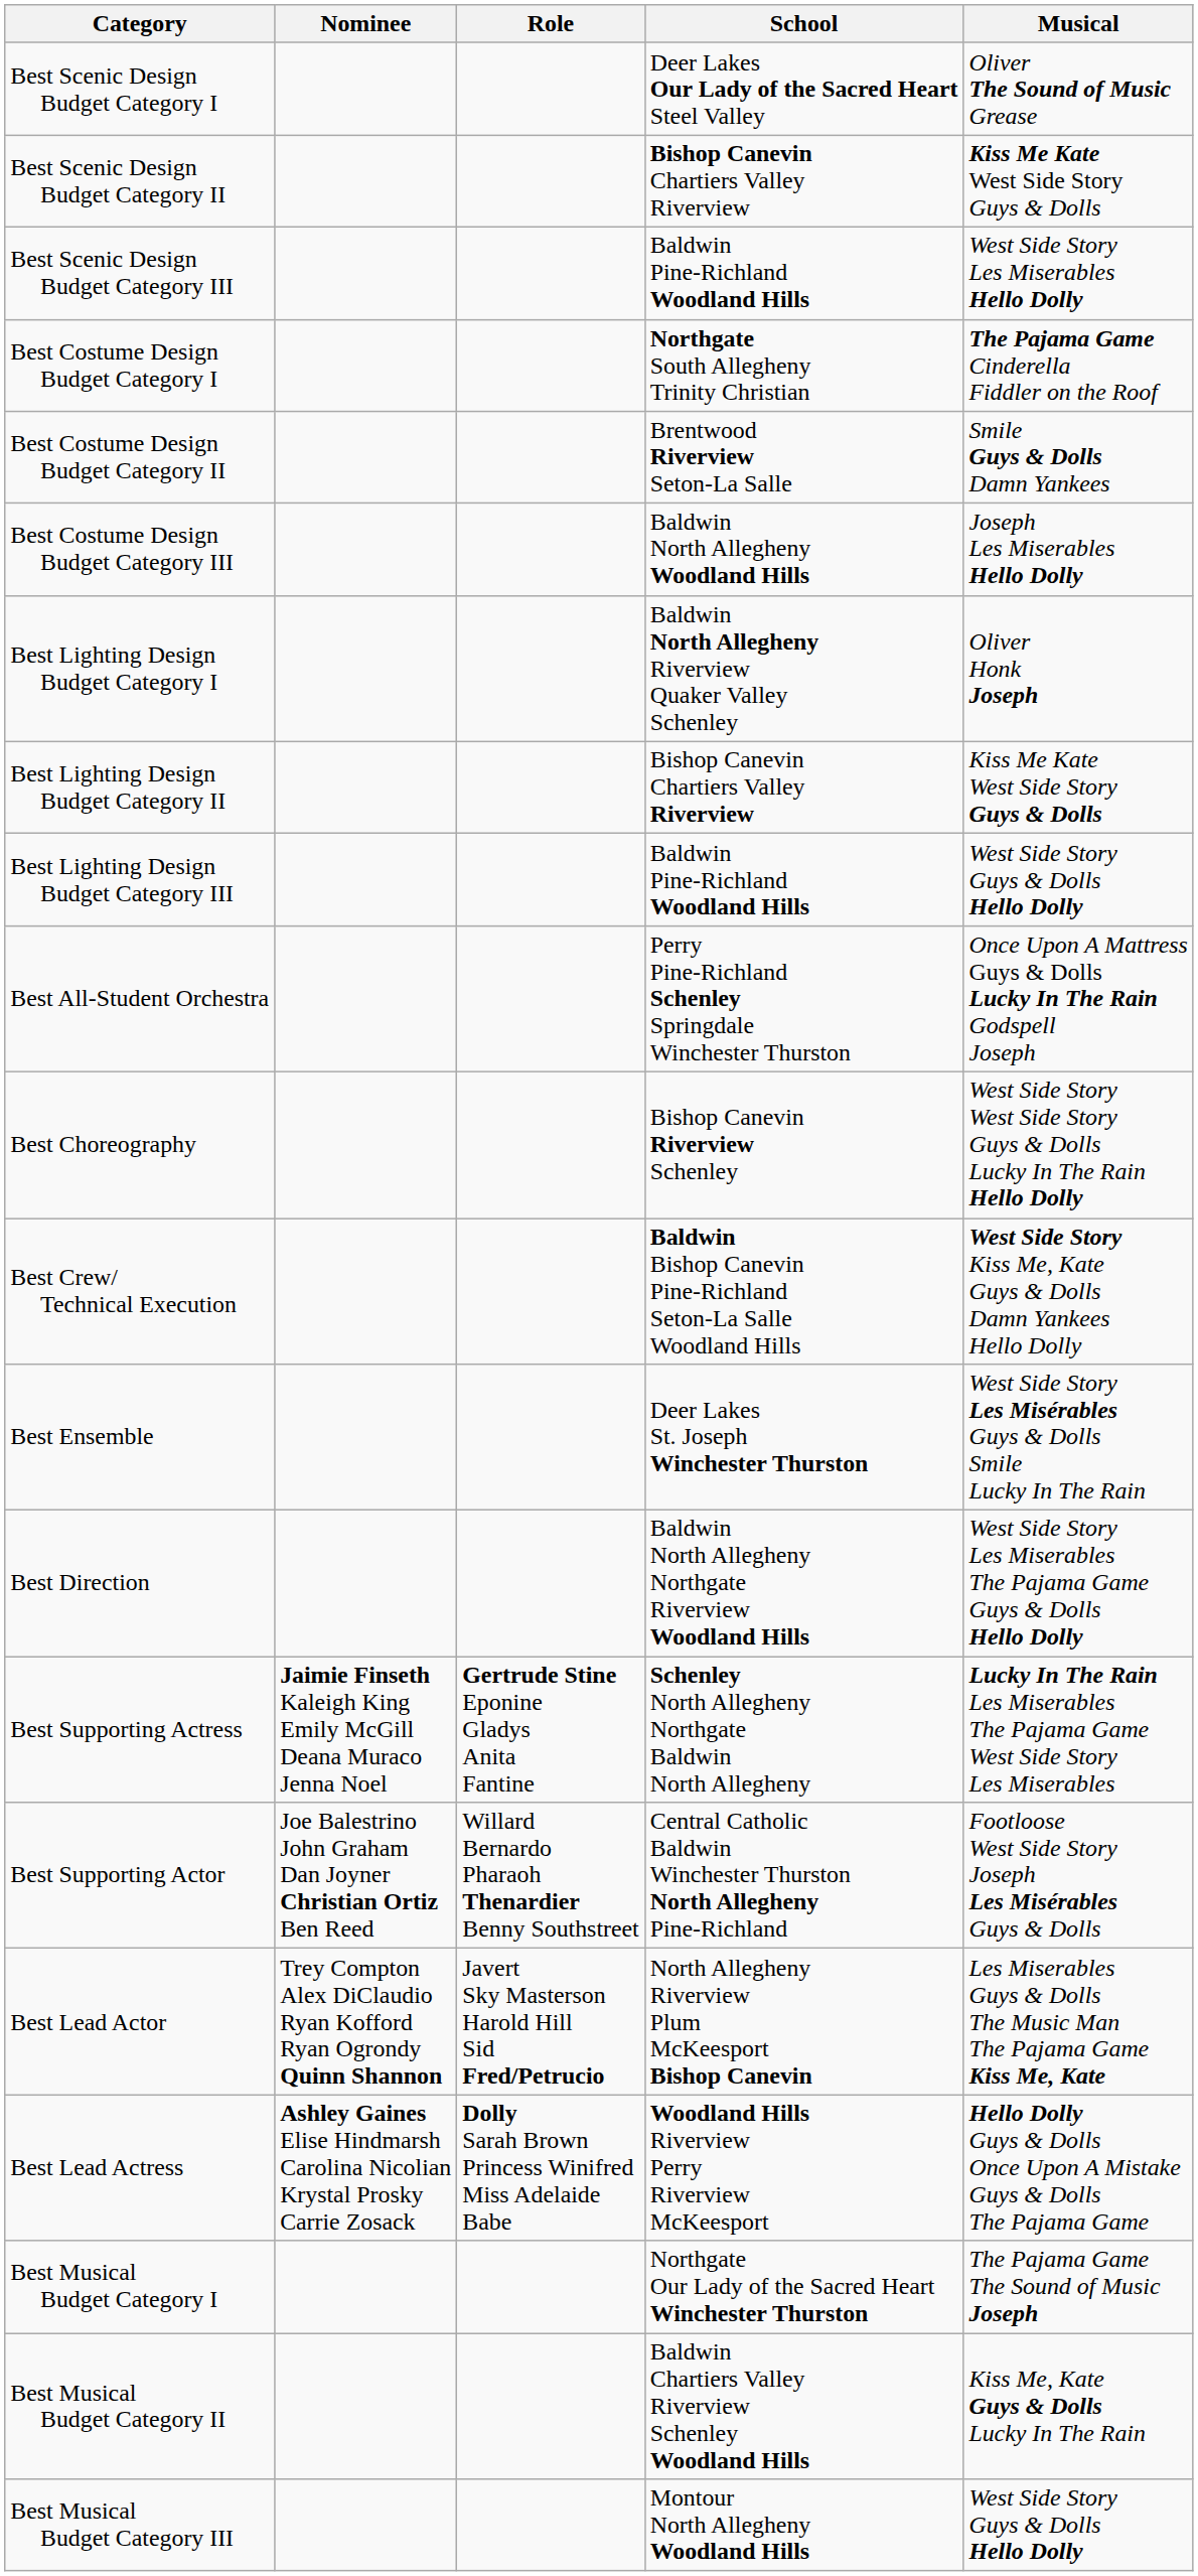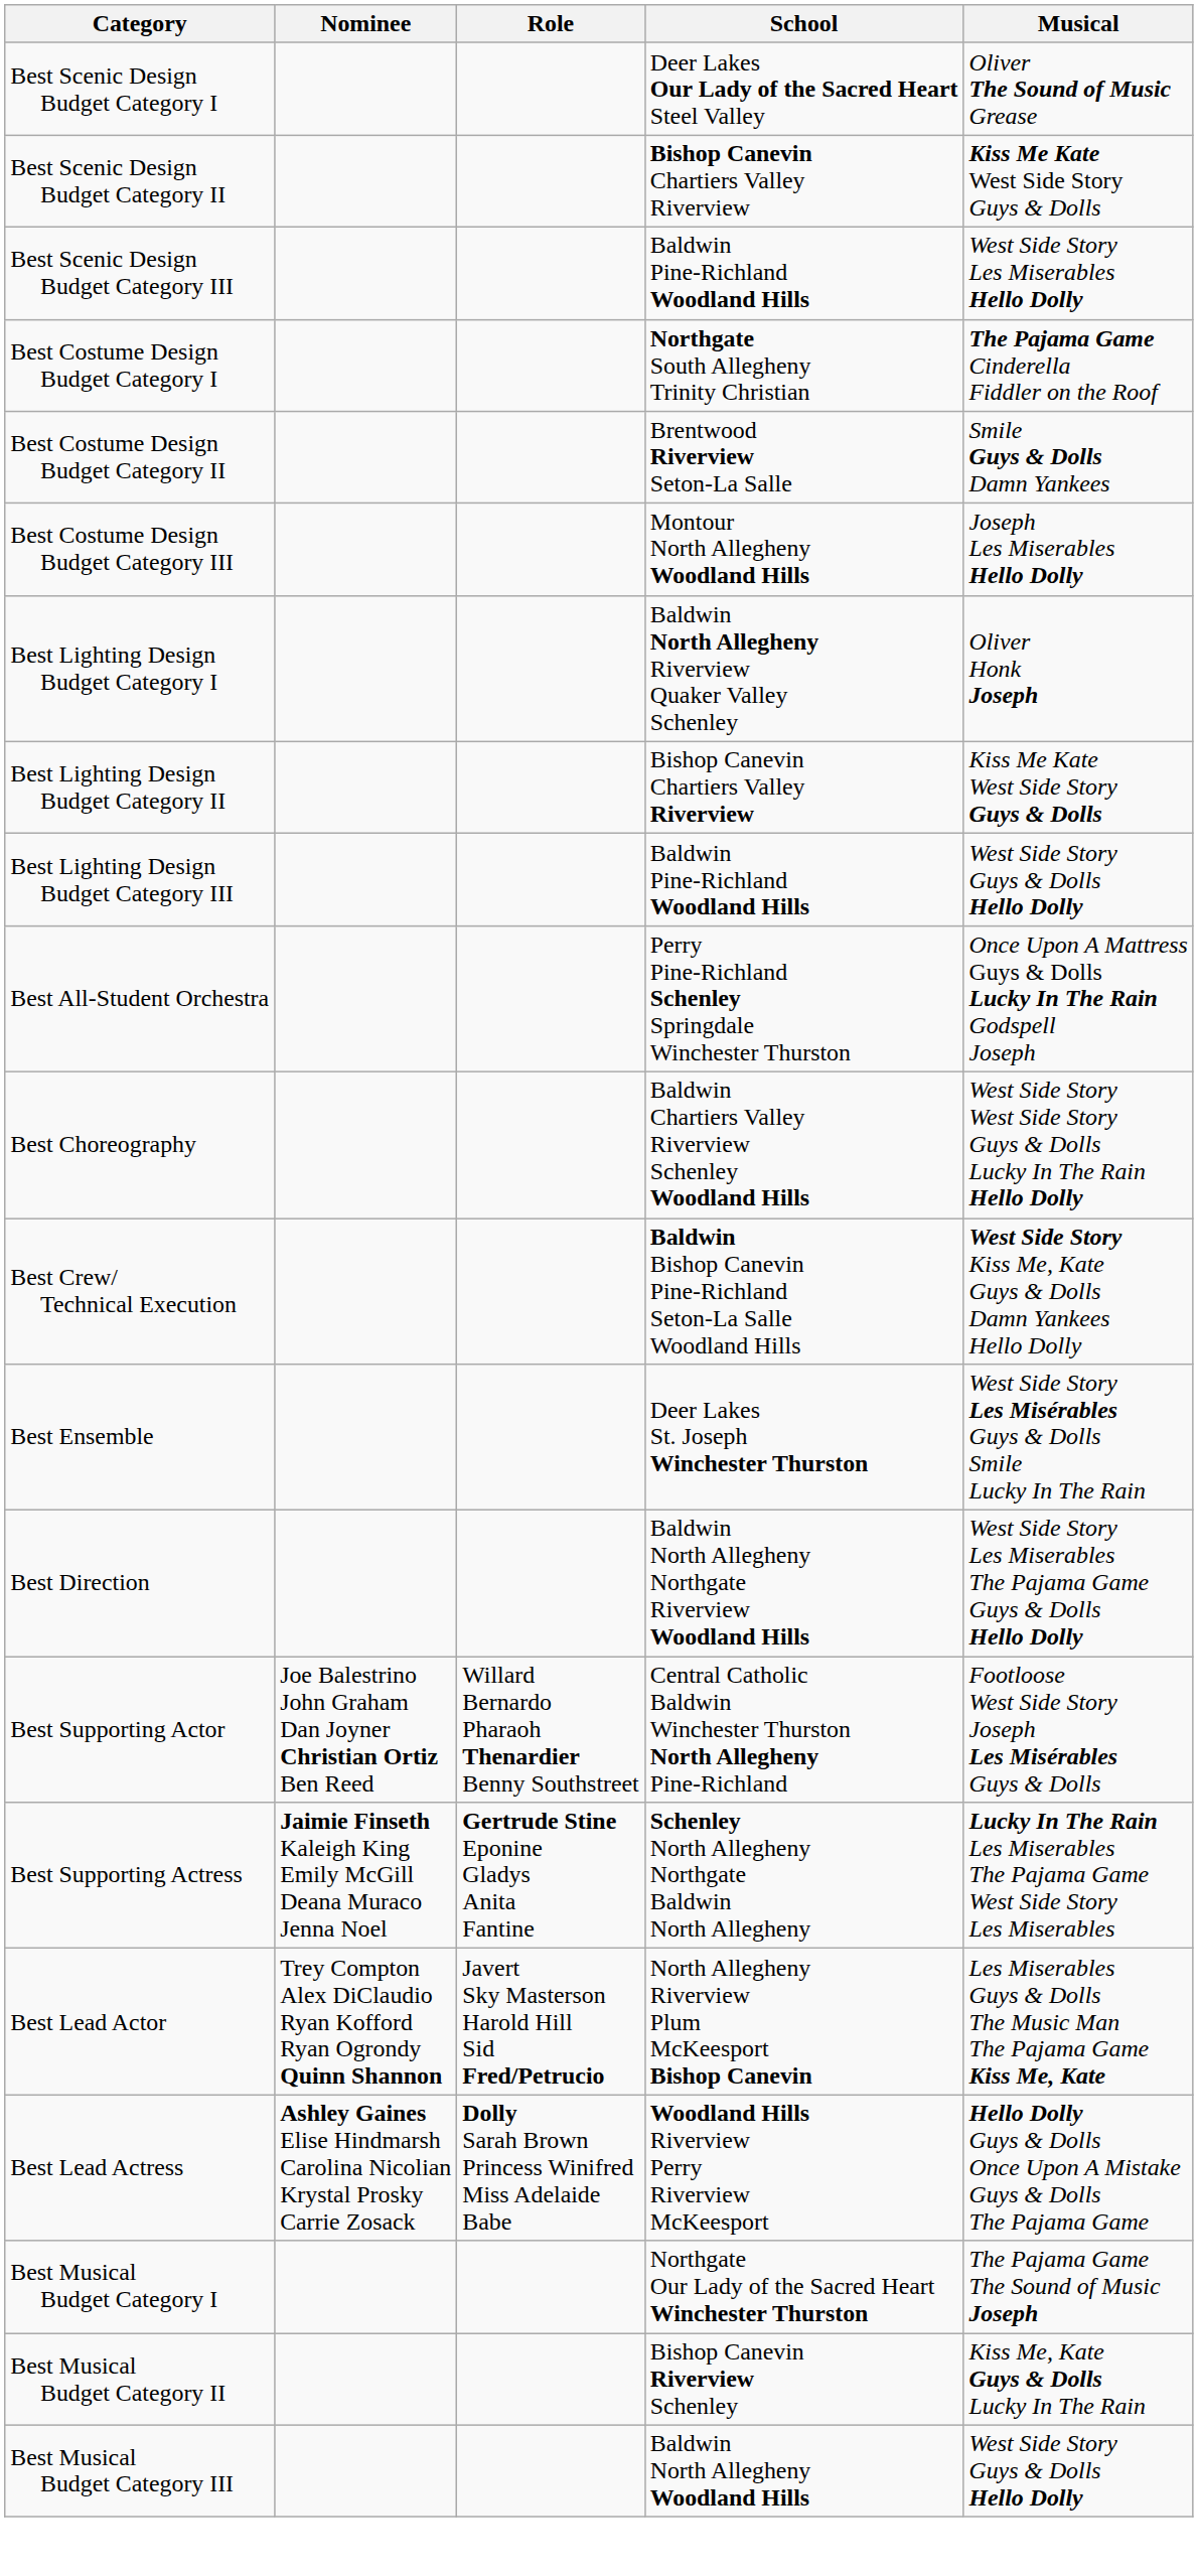Best Costume Design Budget Category III | School: Baldwin North Allegheny Woodland Hills -> Montour North Allegheny Woodland Hills
Best Choreography | School: Bishop Canevin Riverview Schenley -> Baldwin Chartiers Valley Riverview Schenley Woodland Hills
rows swapped: Best Supporting Actor <-> Best Supporting Actress
Best Musical Budget Category II | School: Baldwin Chartiers Valley Riverview Schenley Woodland Hills -> Bishop Canevin Riverview Schenley
Best Musical Budget Category III | School: Montour North Allegheny Woodland Hills -> Baldwin North Allegheny Woodland Hills
